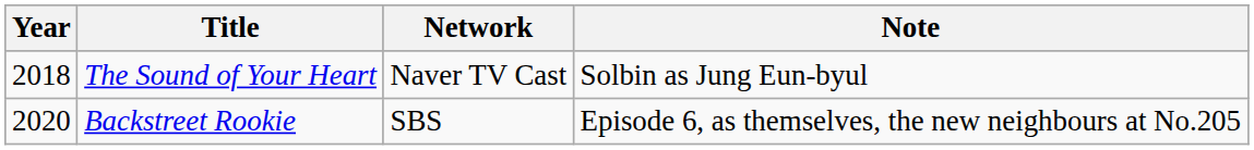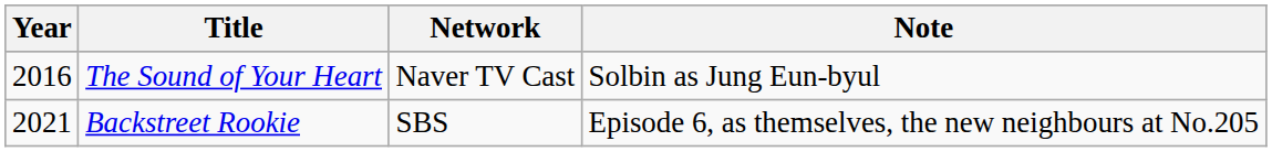The Sound of Your Heart | Year: 2018 -> 2016
Backstreet Rookie | Year: 2020 -> 2021
